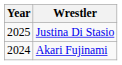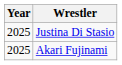Akari Fujinami | Year: 2024 -> 2025
